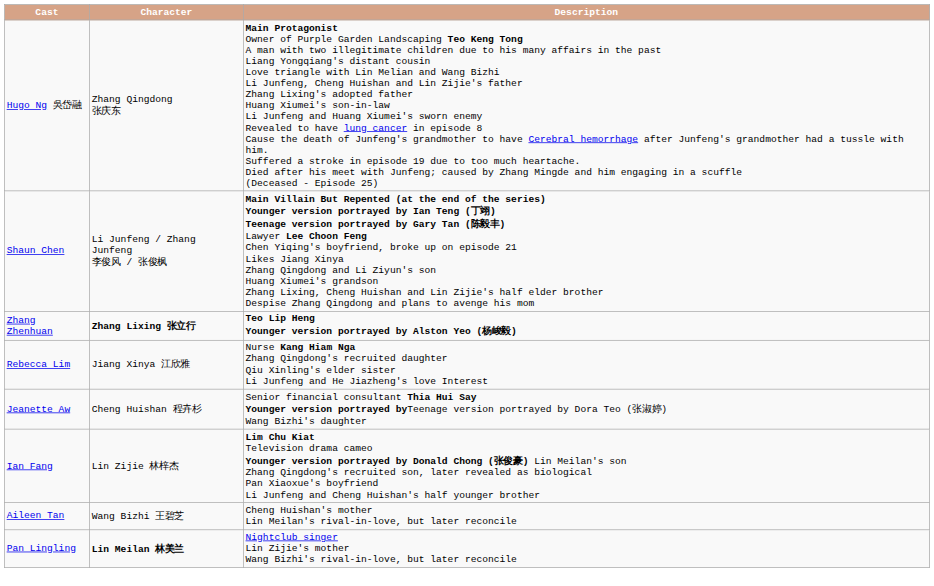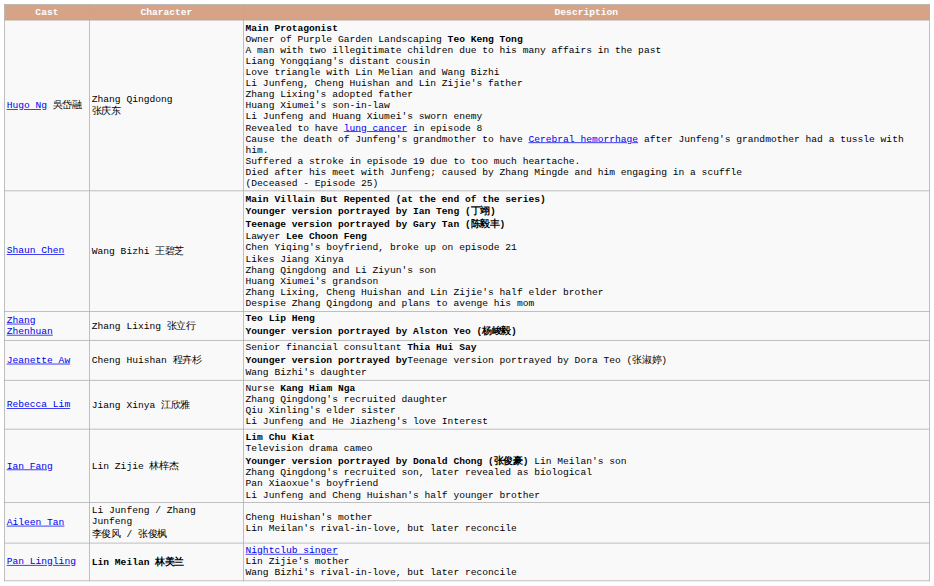Shaun Chen | Character: Li Junfeng / Zhang Junfeng 李俊风 / 张俊枫 -> Wang Bizhi 王碧芝
Zhang Zhenhuan | Character: bold -> normal
rows swapped: Jeanette Aw <-> Rebecca Lim
Aileen Tan | Character: Wang Bizhi 王碧芝 -> Li Junfeng / Zhang Junfeng 李俊风 / 张俊枫
